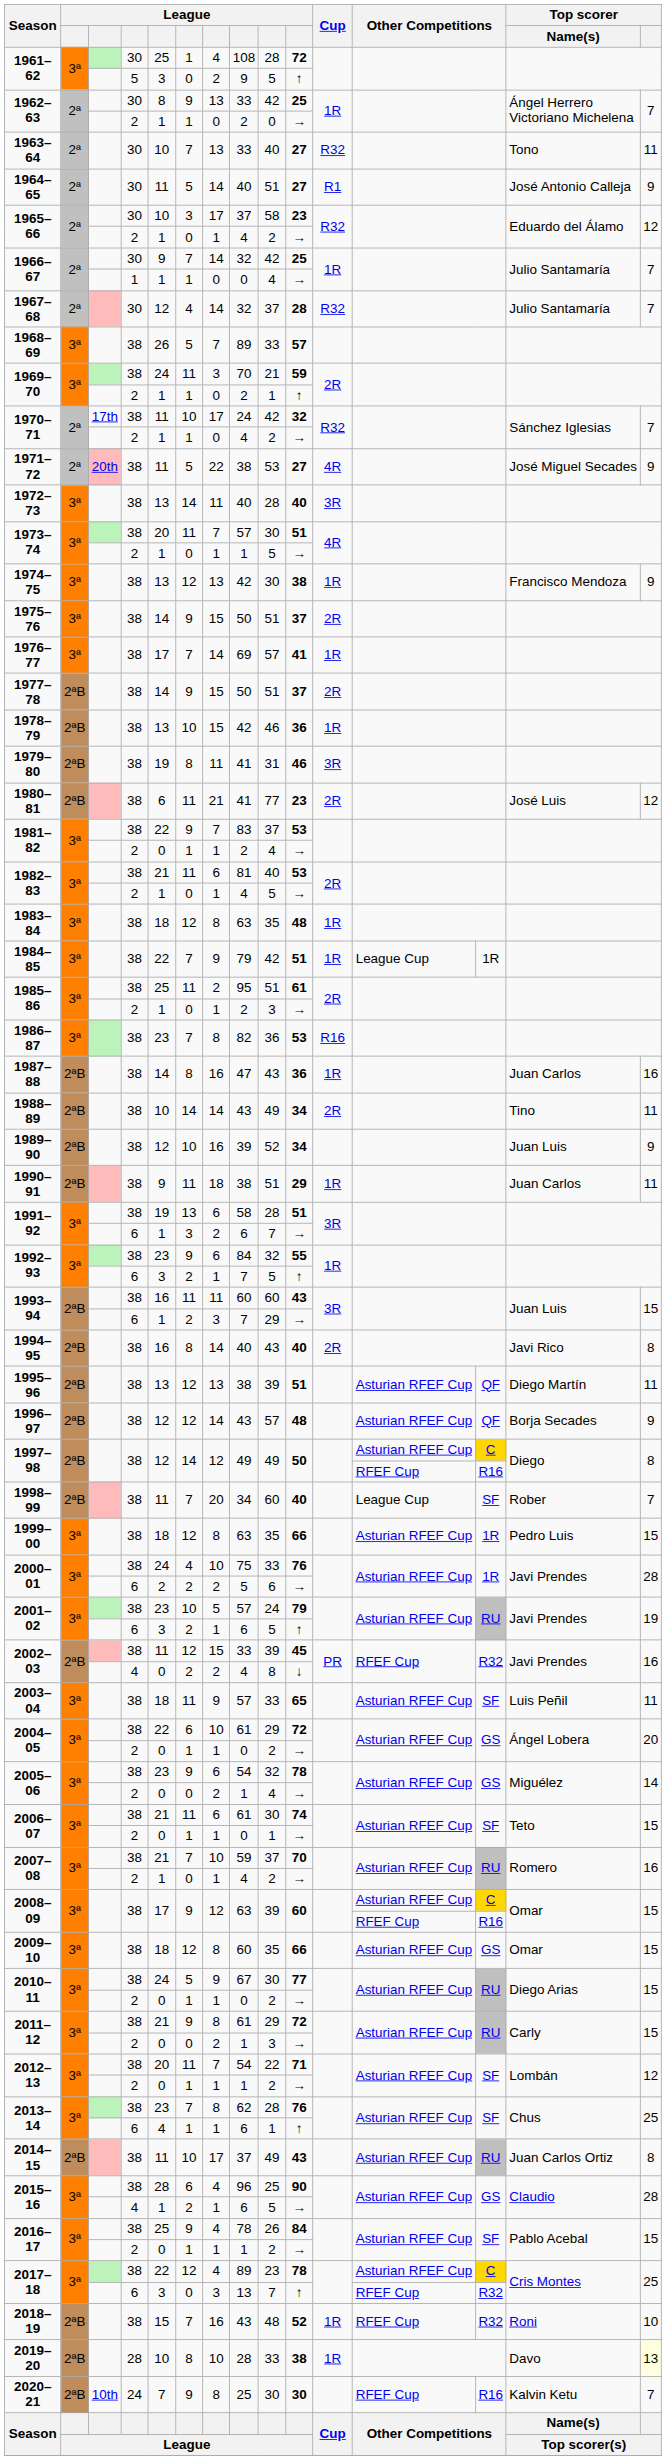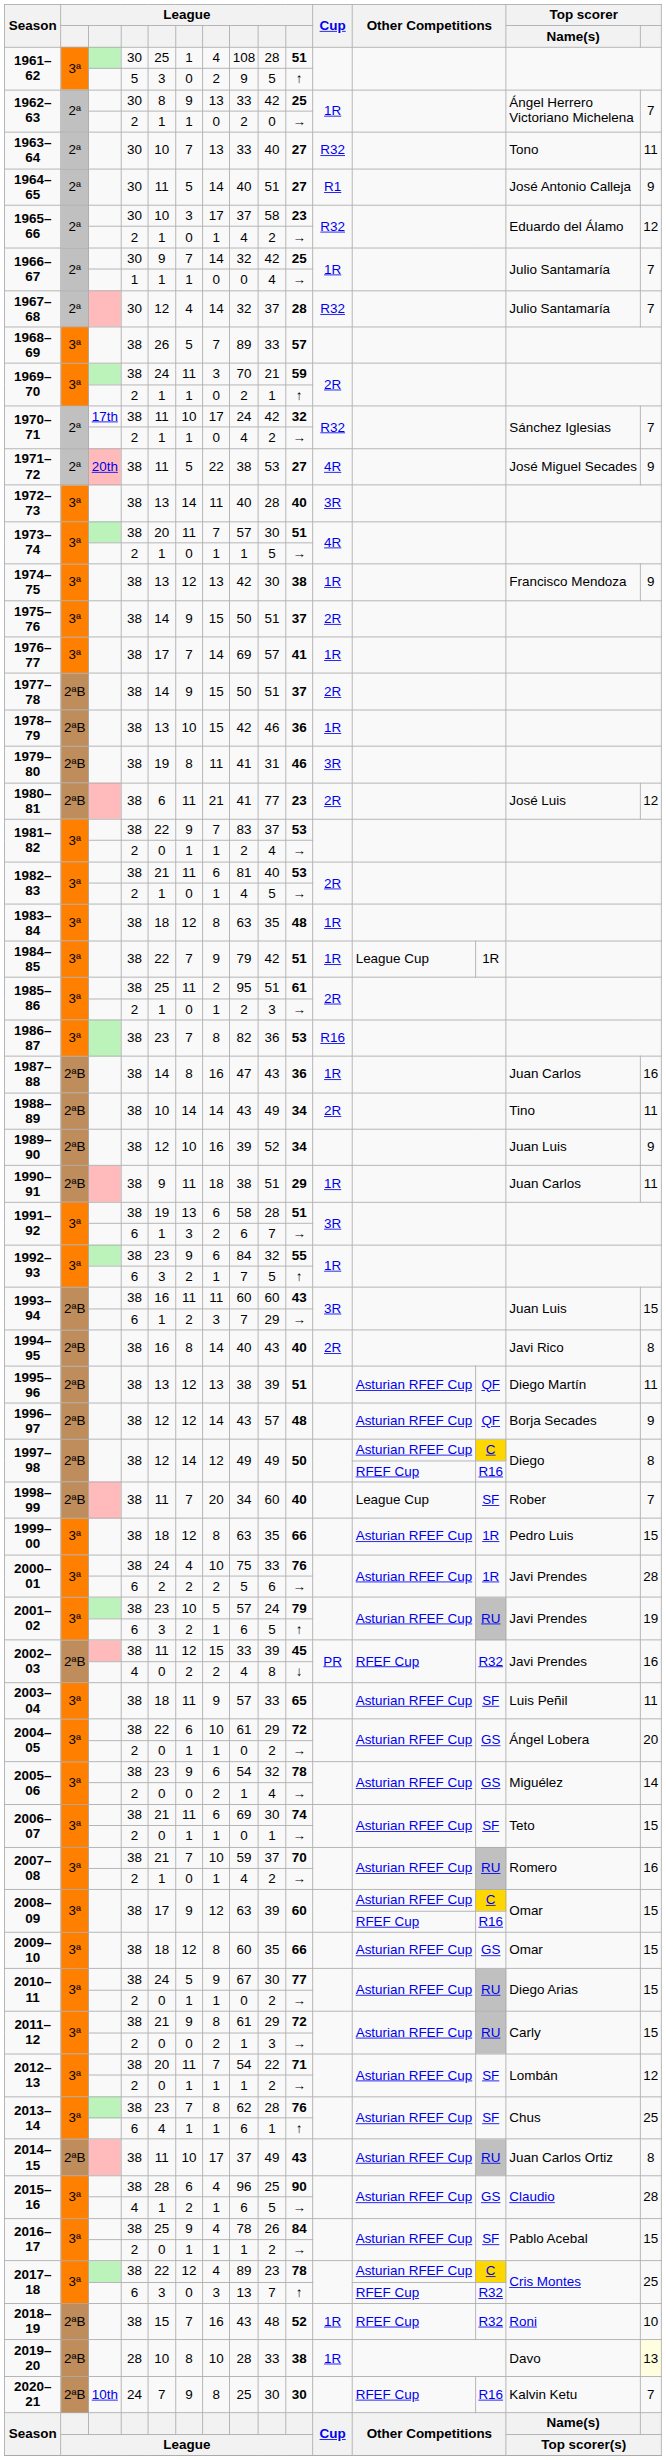1961–62 / 30 | column 10: 72 -> 51
2006–07 / 38 | column 8: 61 -> 69
